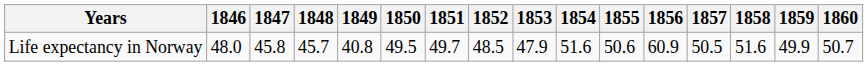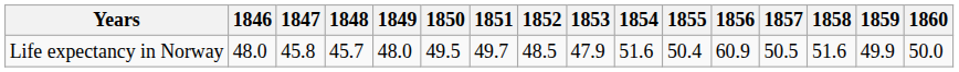Life expectancy in Norway | 1849: 40.8 -> 48.0
Life expectancy in Norway | 1855: 50.6 -> 50.4
Life expectancy in Norway | 1860: 50.7 -> 50.0
